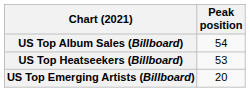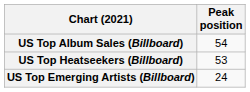US Top Emerging Artists (Billboard) | Peak position: 20 -> 24
